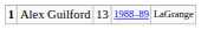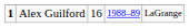Alex Guilford | column 3: 13 -> 16
